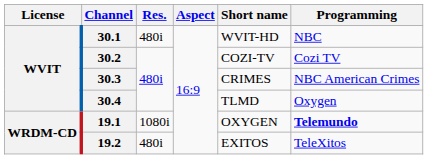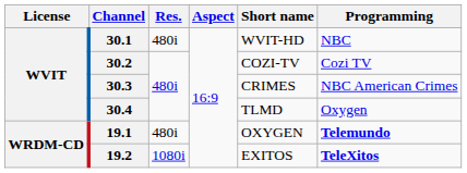19.1 | Res.: 1080i -> 480i
19.2 | Res.: 480i -> 1080i
19.2 | Programming: normal -> bold
